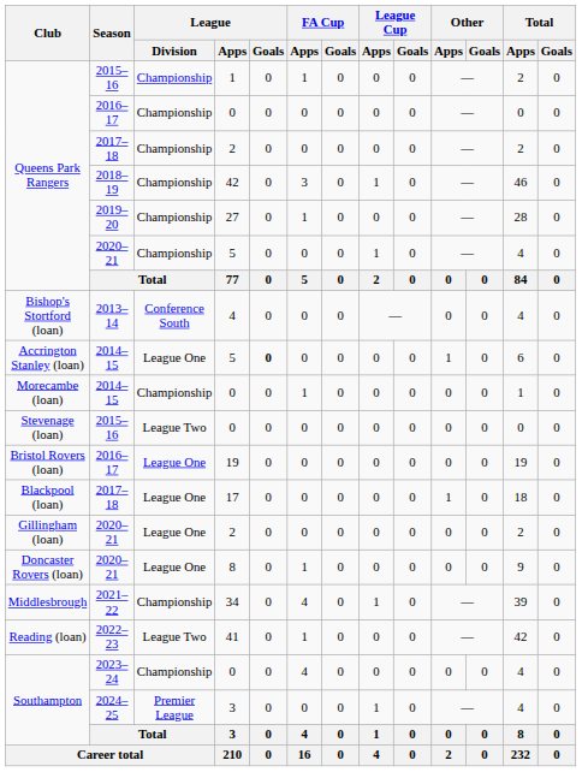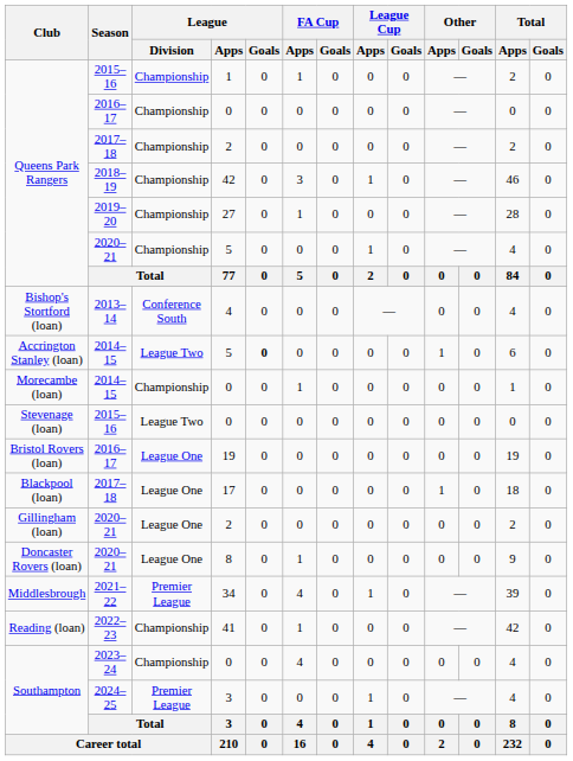Accrington Stanley (loan) / 5 | League / Division: League One -> League Two
34 | League / Division: Championship -> Premier League
41 | League / Division: League Two -> Championship
